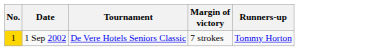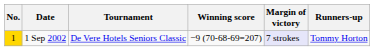+ column: Winning score | −9 (70-68-69=207)
1 Sep 2002 | Margin of victory: no background -> lavender background
